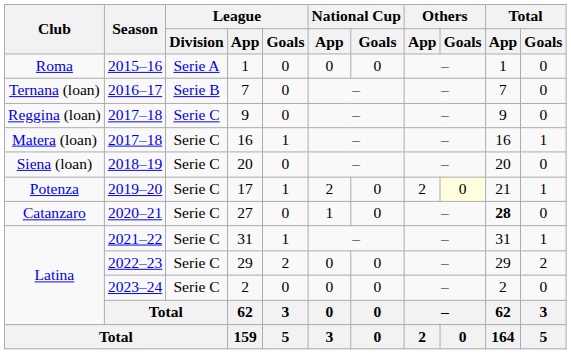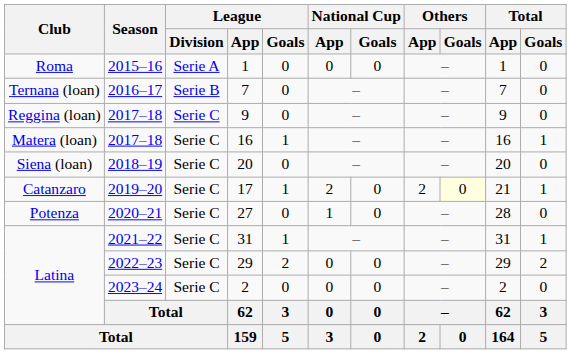17 | Club: Potenza -> Catanzaro
27 | Club: Catanzaro -> Potenza
27 | Total / App: bold -> normal
